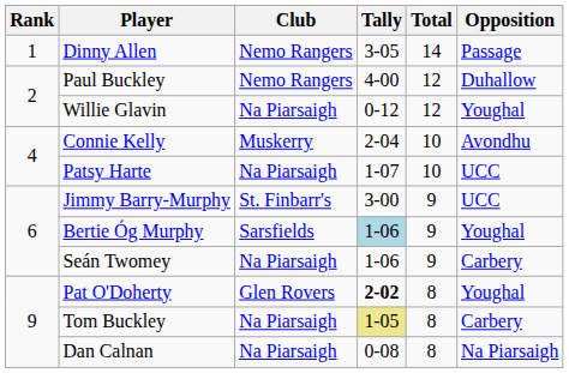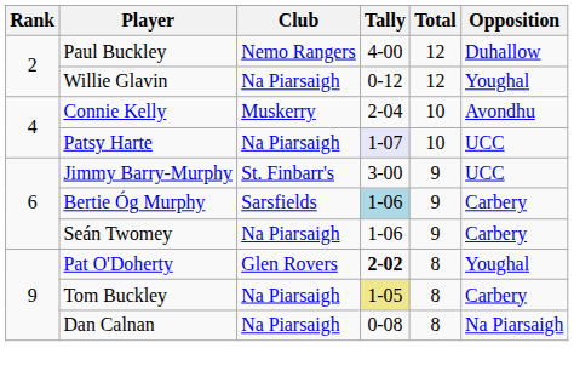- row: 1 | Dinny Allen | Nemo Rangers | 3-05 | 14 | Passage
Patsy Harte | Tally: no background -> lavender background
Bertie Óg Murphy | Opposition: Youghal -> Carbery
